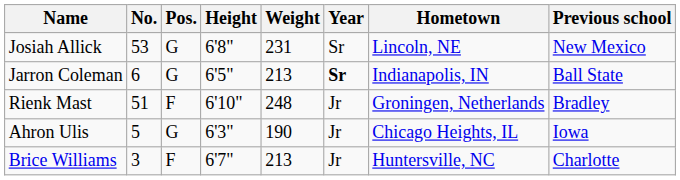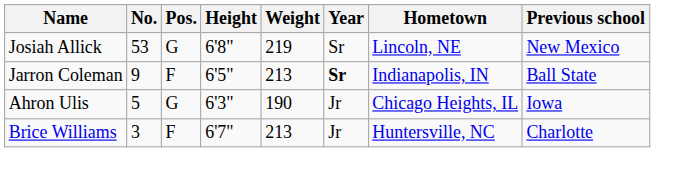Josiah Allick | Weight: 231 -> 219
Jarron Coleman | No.: 6 -> 9
Jarron Coleman | Pos.: G -> F
- row: Rienk Mast | 51 | F | 6'10" | 248 | Jr | Groningen, Netherlands | Bradley
